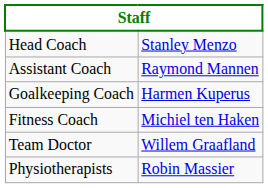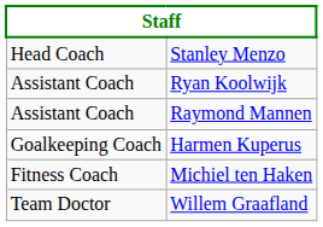+ row: Assistant Coach | Ryan Koolwijk
- row: Physiotherapists | Robin Massier
